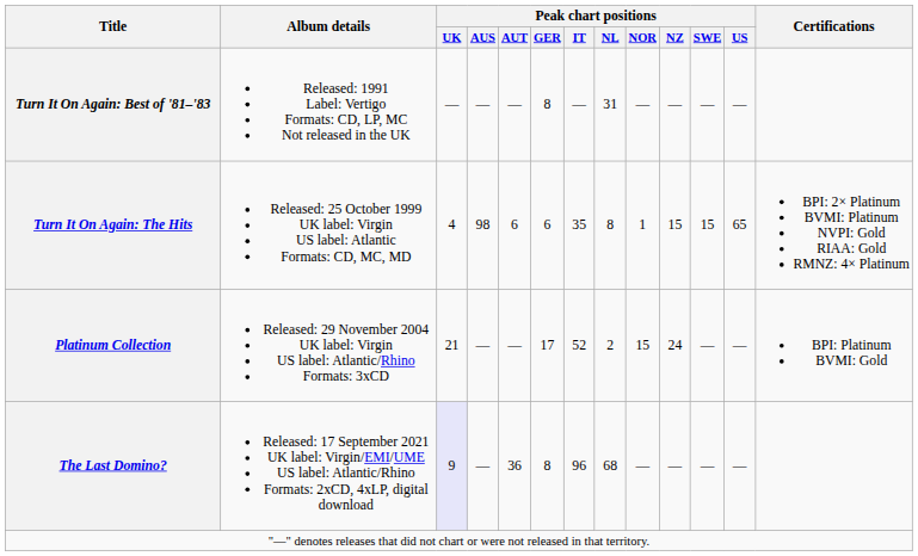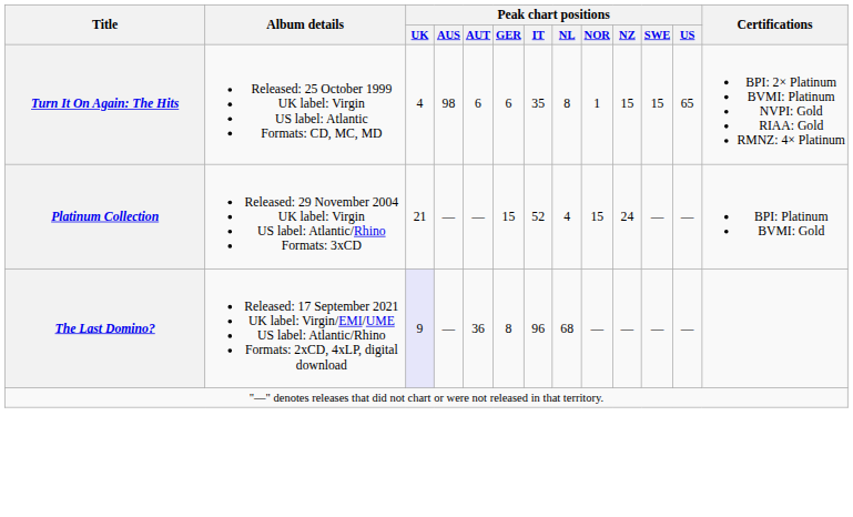- row: Turn It On Again: Best of '81–'83 | Released: 1991 Label: Vertigo Formats: CD, LP, MC Not released in the UK | — | — | — | 8 | — | 31 | — | — | — | —
Platinum Collection | Peak chart positions / GER: 17 -> 15
Platinum Collection | Peak chart positions / NL: 2 -> 4
